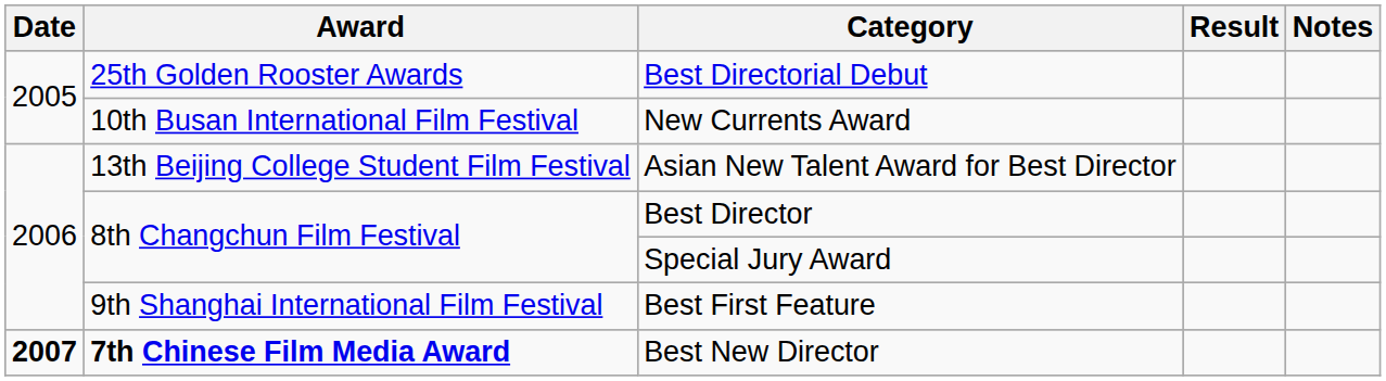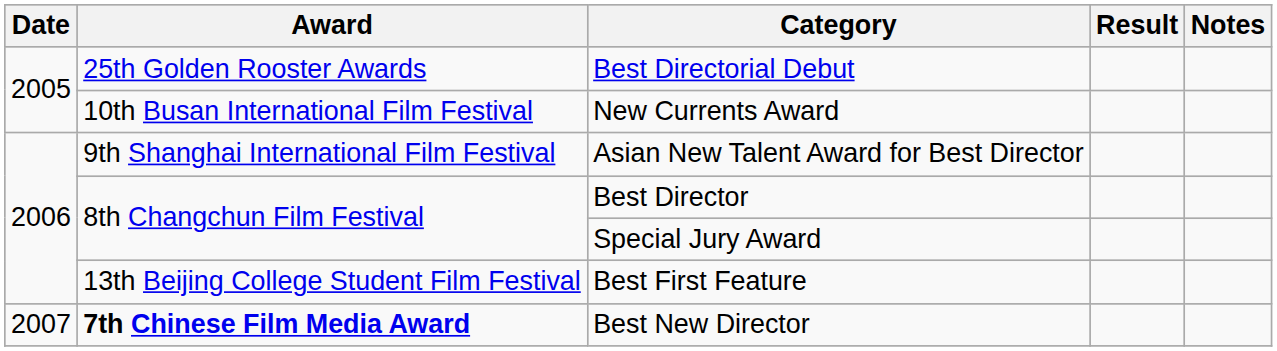Asian New Talent Award for Best Director | Award: 13th Beijing College Student Film Festival -> 9th Shanghai International Film Festival
Best First Feature | Award: 9th Shanghai International Film Festival -> 13th Beijing College Student Film Festival
Best New Director | Date: bold -> normal
